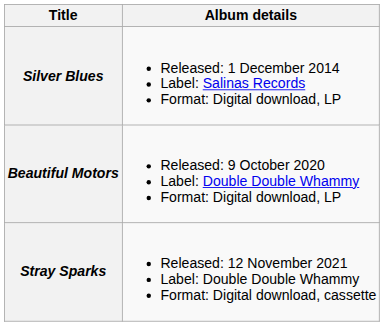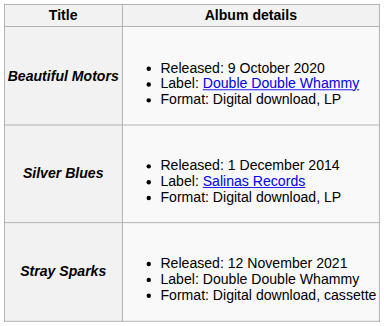rows swapped: Silver Blues <-> Beautiful Motors
